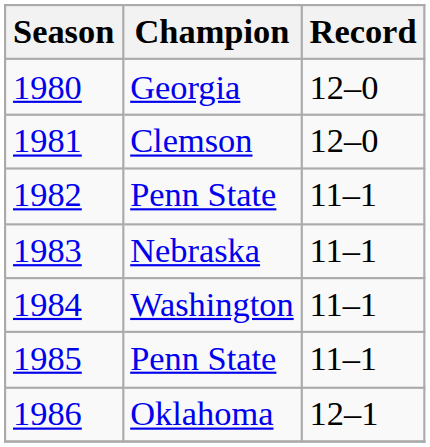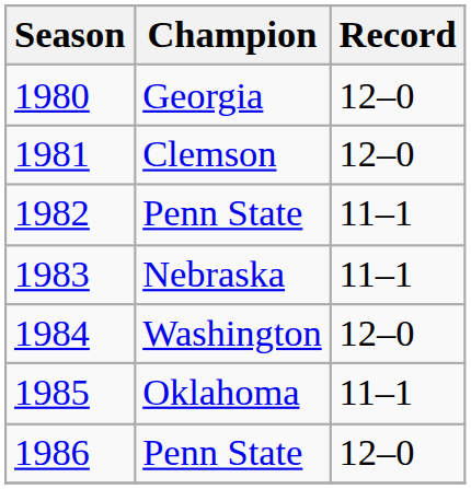1984 | Record: 11–1 -> 12–0
1985 | Champion: Penn State -> Oklahoma
1986 | Champion: Oklahoma -> Penn State
1986 | Record: 12–1 -> 12–0
